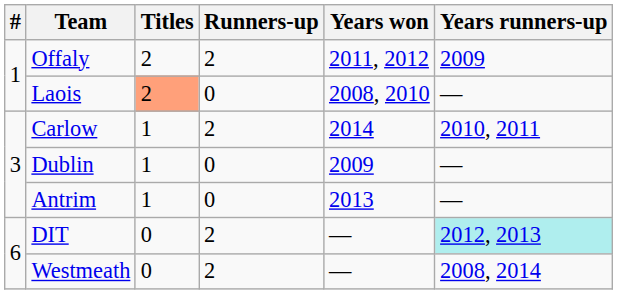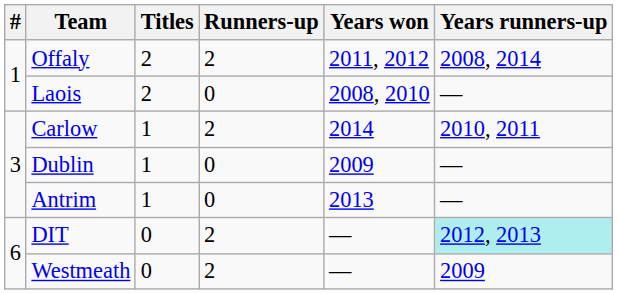Offaly | Years runners-up: 2009 -> 2008, 2014
Laois | Titles: lightsalmon background -> no background
Westmeath | Years runners-up: 2008, 2014 -> 2009
